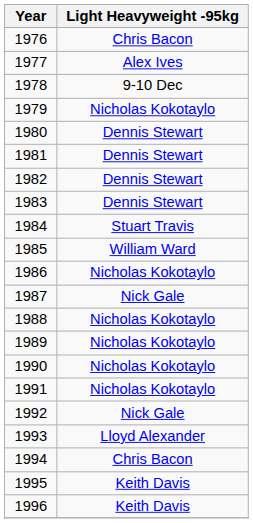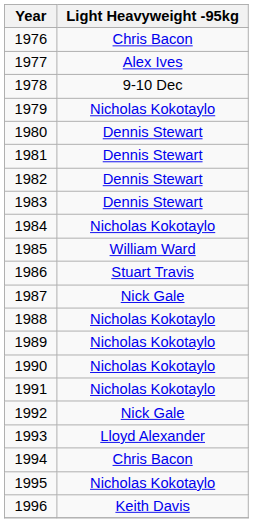1984 | Light Heavyweight -95kg: Stuart Travis -> Nicholas Kokotaylo
1986 | Light Heavyweight -95kg: Nicholas Kokotaylo -> Stuart Travis
1995 | Light Heavyweight -95kg: Keith Davis -> Nicholas Kokotaylo
